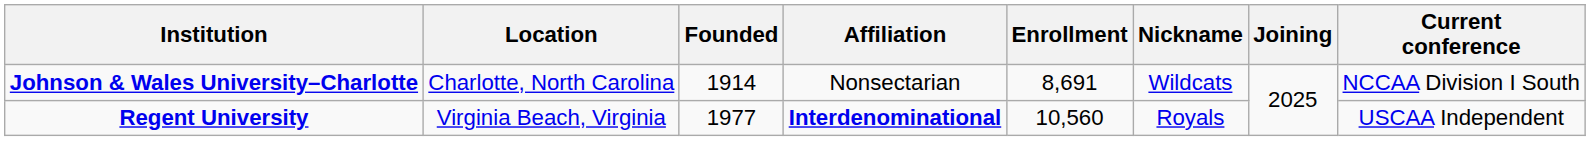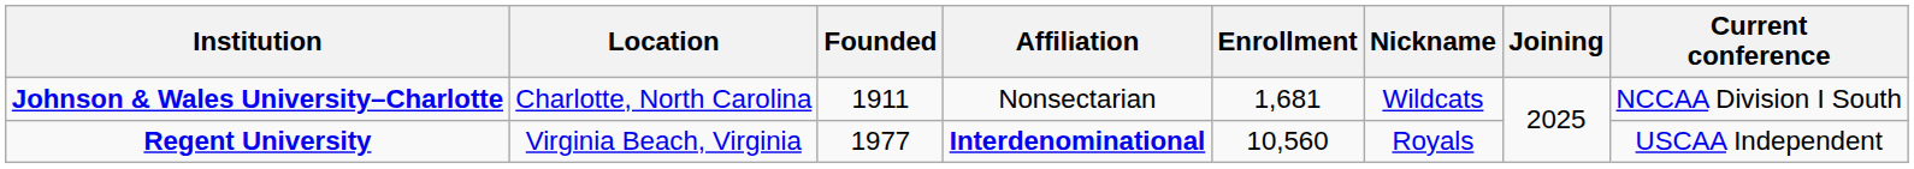Johnson & Wales University–Charlotte | Founded: 1914 -> 1911
Johnson & Wales University–Charlotte | Enrollment: 8,691 -> 1,681
